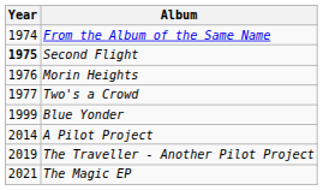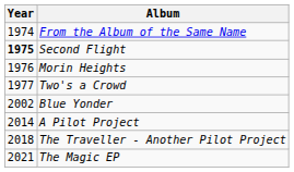Blue Yonder | Year: 1999 -> 2002
The Traveller - Another Pilot Project | Year: 2019 -> 2018
